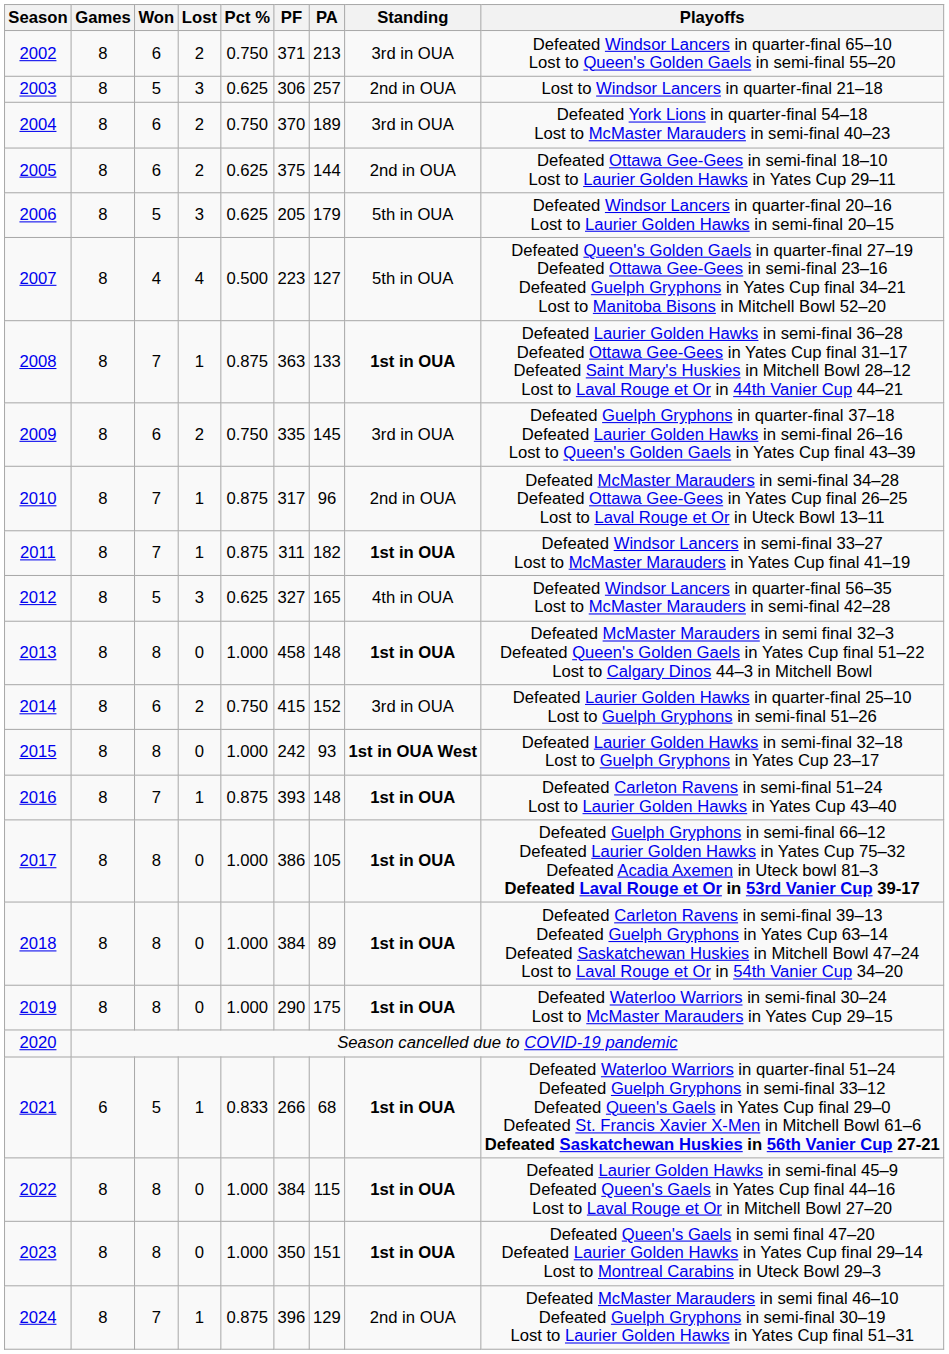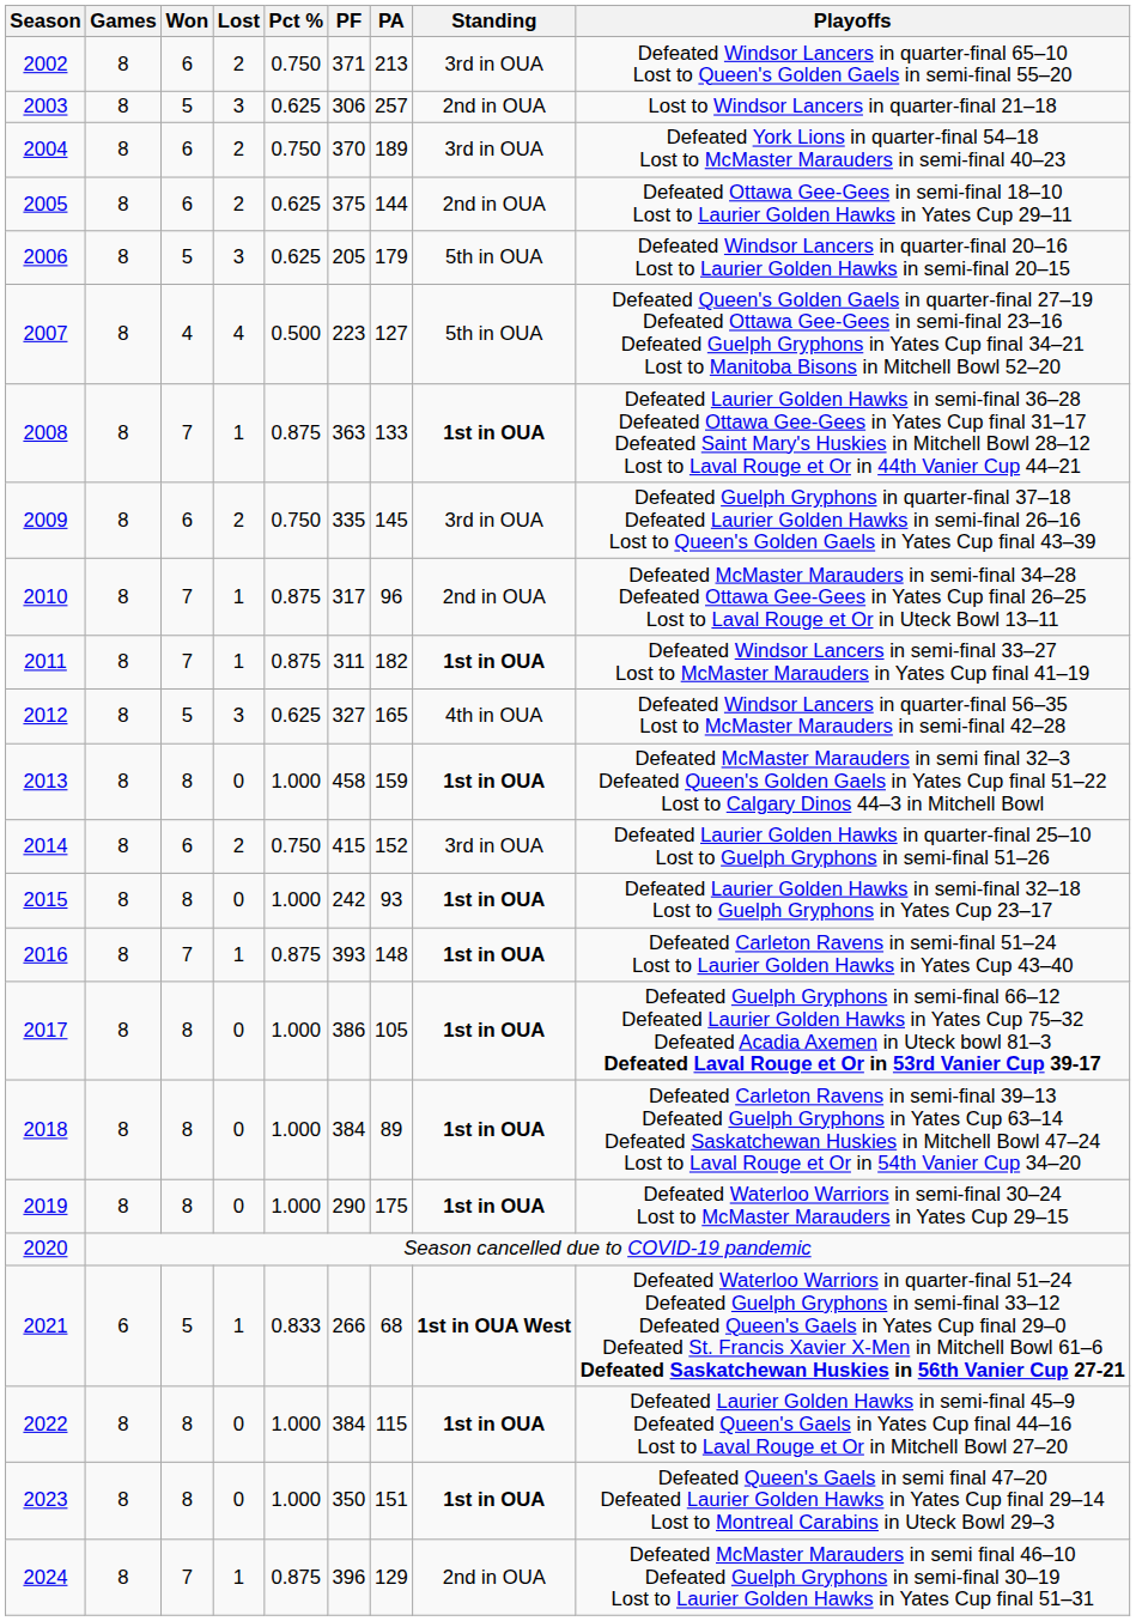2013 | PA: 148 -> 159
2015 | Standing: 1st in OUA West -> 1st in OUA
2021 | Standing: 1st in OUA -> 1st in OUA West
